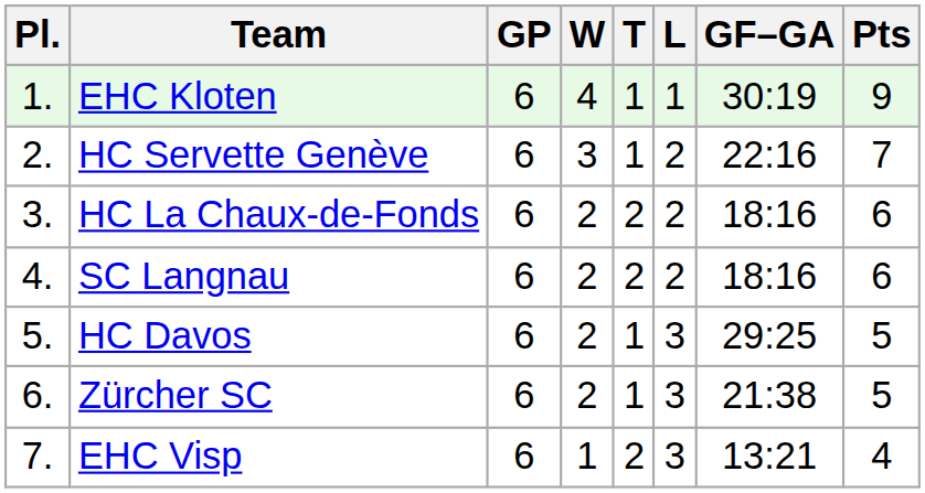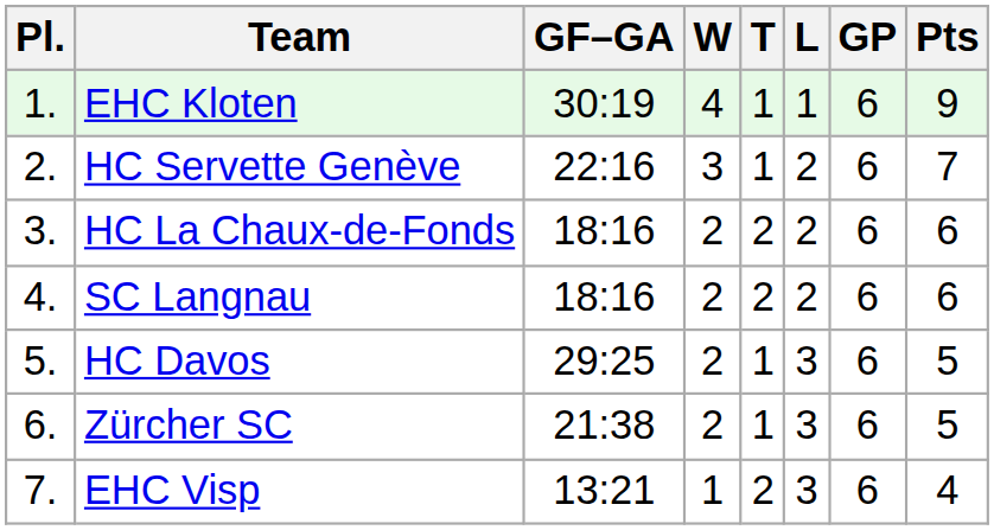columns swapped: GP <-> GF–GA
